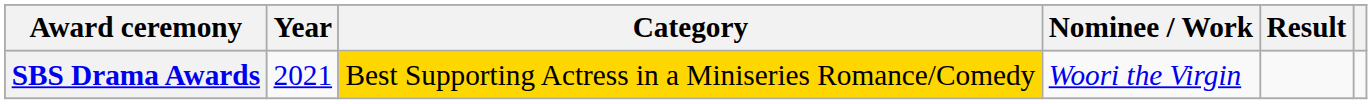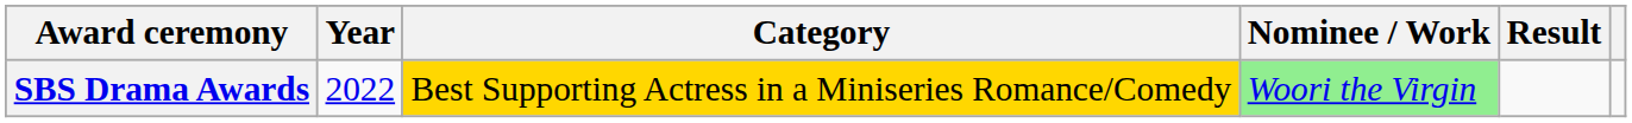SBS Drama Awards | Year: 2021 -> 2022
SBS Drama Awards | Nominee / Work: no background -> lightgreen background
